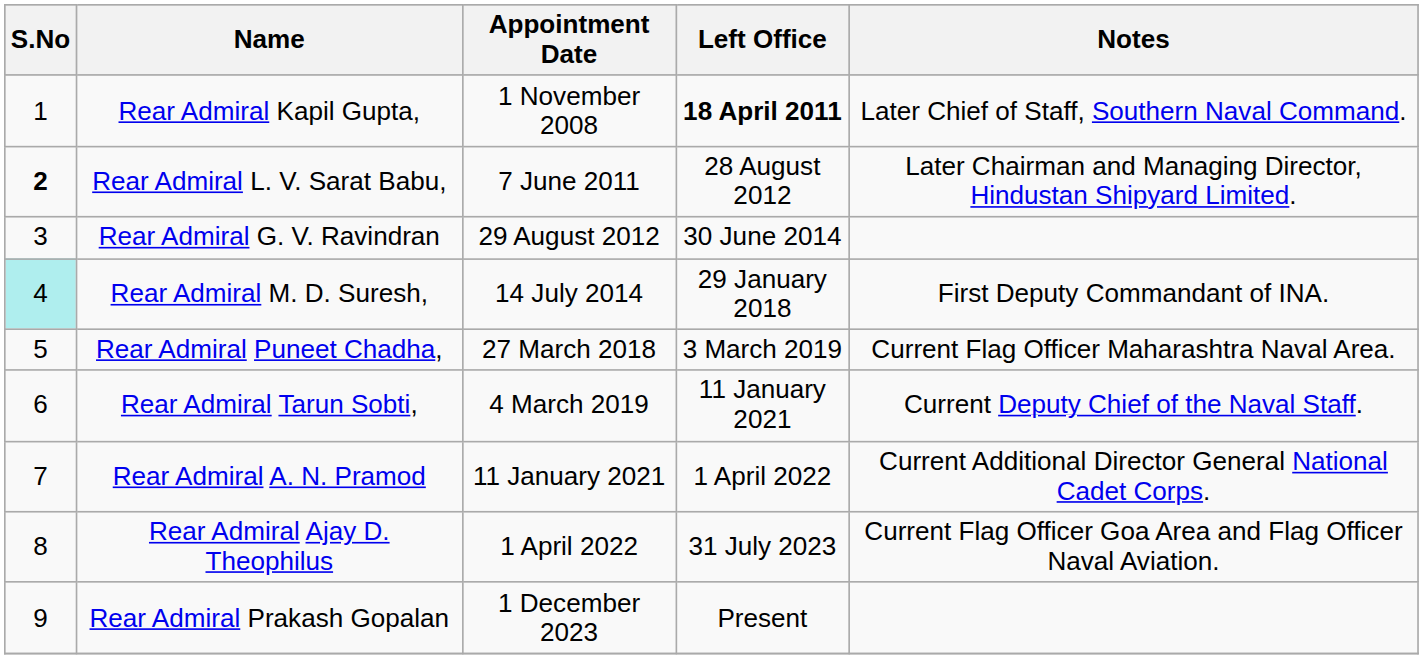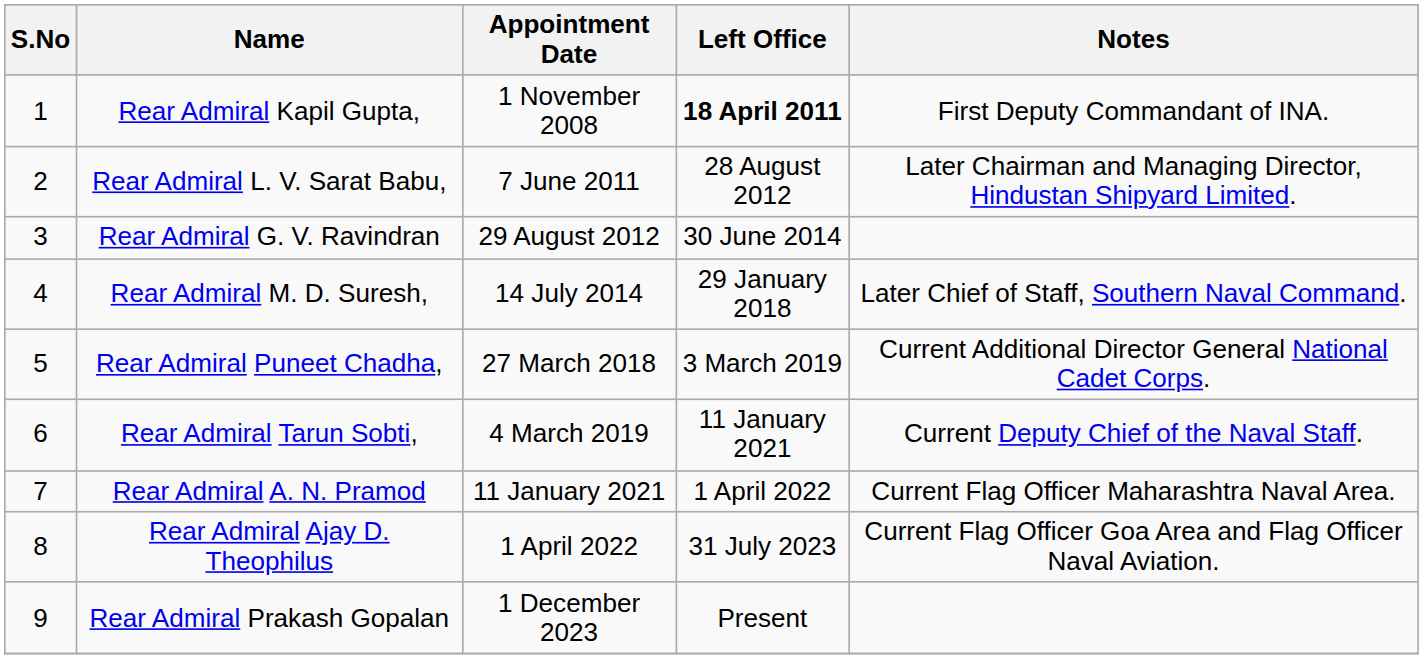Rear Admiral Kapil Gupta, | Notes: Later Chief of Staff, Southern Naval Command. -> First Deputy Commandant of INA.
Rear Admiral L. V. Sarat Babu, | S.No: bold -> normal
Rear Admiral M. D. Suresh, | S.No: paleturquoise background -> no background
Rear Admiral M. D. Suresh, | Notes: First Deputy Commandant of INA. -> Later Chief of Staff, Southern Naval Command.
Rear Admiral Puneet Chadha, | Notes: Current Flag Officer Maharashtra Naval Area. -> Current Additional Director General National Cadet Corps.
Rear Admiral A. N. Pramod | Notes: Current Additional Director General National Cadet Corps. -> Current Flag Officer Maharashtra Naval Area.
